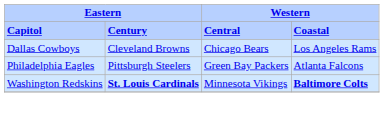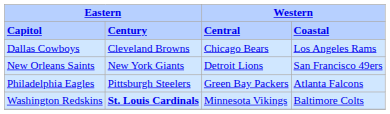+ row: New Orleans Saints | New York Giants | Detroit Lions | San Francisco 49ers
Washington Redskins | column 4: bold -> normal
